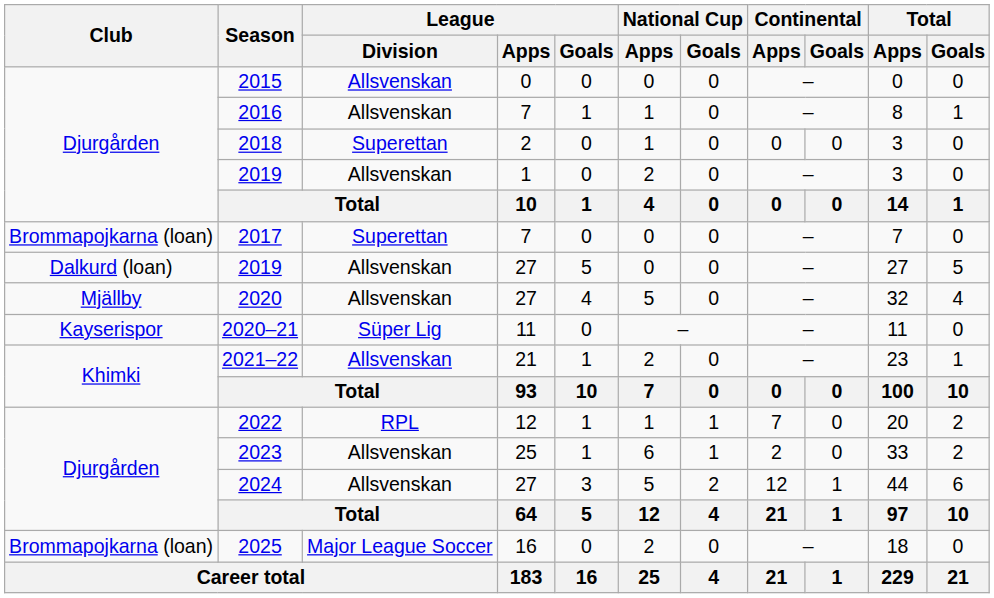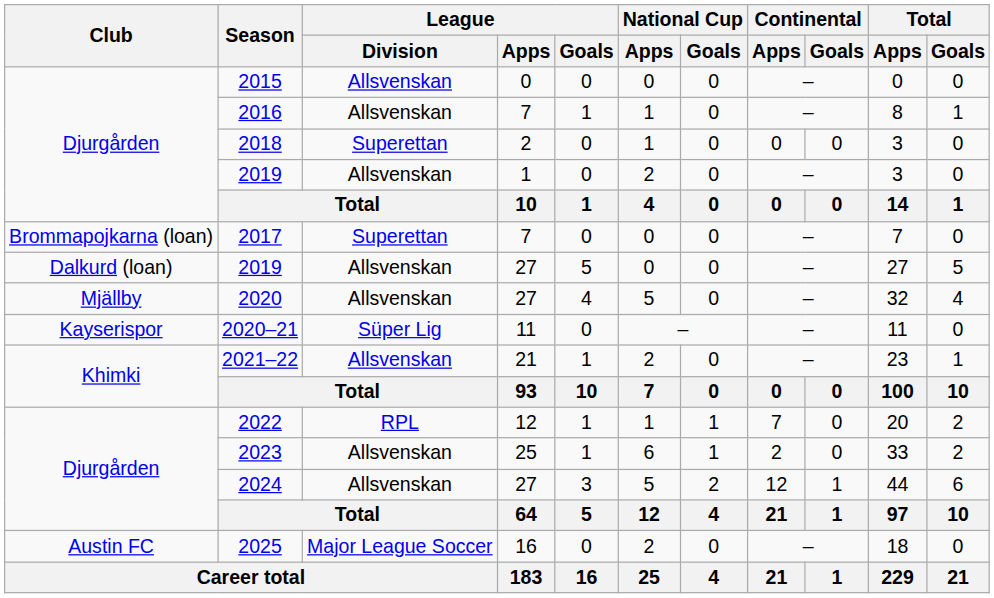2025 | Club: Brommapojkarna (loan) -> Austin FC
